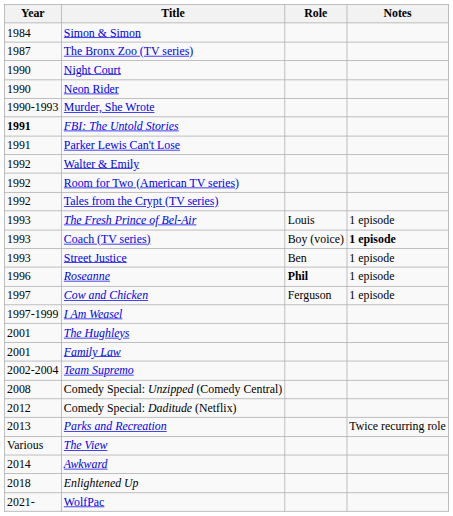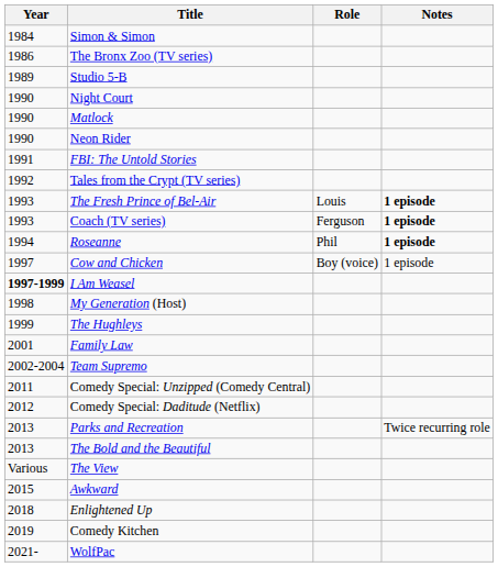The Bronx Zoo (TV series) | Year: 1987 -> 1986
+ row: 1989 | Studio 5-B
+ row: 1990 | Matlock
- row: 1990-1993 | Murder, She Wrote
FBI: The Untold Stories | Year: bold -> normal
- row: 1991 | Parker Lewis Can't Lose
- row: 1992 | Walter & Emily
- row: 1992 | Room for Two (American TV series)
The Fresh Prince of Bel-Air | Notes: normal -> bold
Coach (TV series) | Role: Boy (voice) -> Ferguson
- row: 1993 | Street Justice | Ben | 1 episode
Roseanne | Year: 1996 -> 1994
Roseanne | Role: bold -> normal
Roseanne | Notes: normal -> bold
Cow and Chicken | Role: Ferguson -> Boy (voice)
I Am Weasel | Year: normal -> bold
+ row: 1998 | My Generation (Host)
The Hughleys | Year: 2001 -> 1999
Comedy Special: Unzipped (Comedy Central) | Year: 2008 -> 2011
+ row: 2013 | The Bold and the Beautiful
Awkward | Year: 2014 -> 2015
+ row: 2019 | Comedy Kitchen
